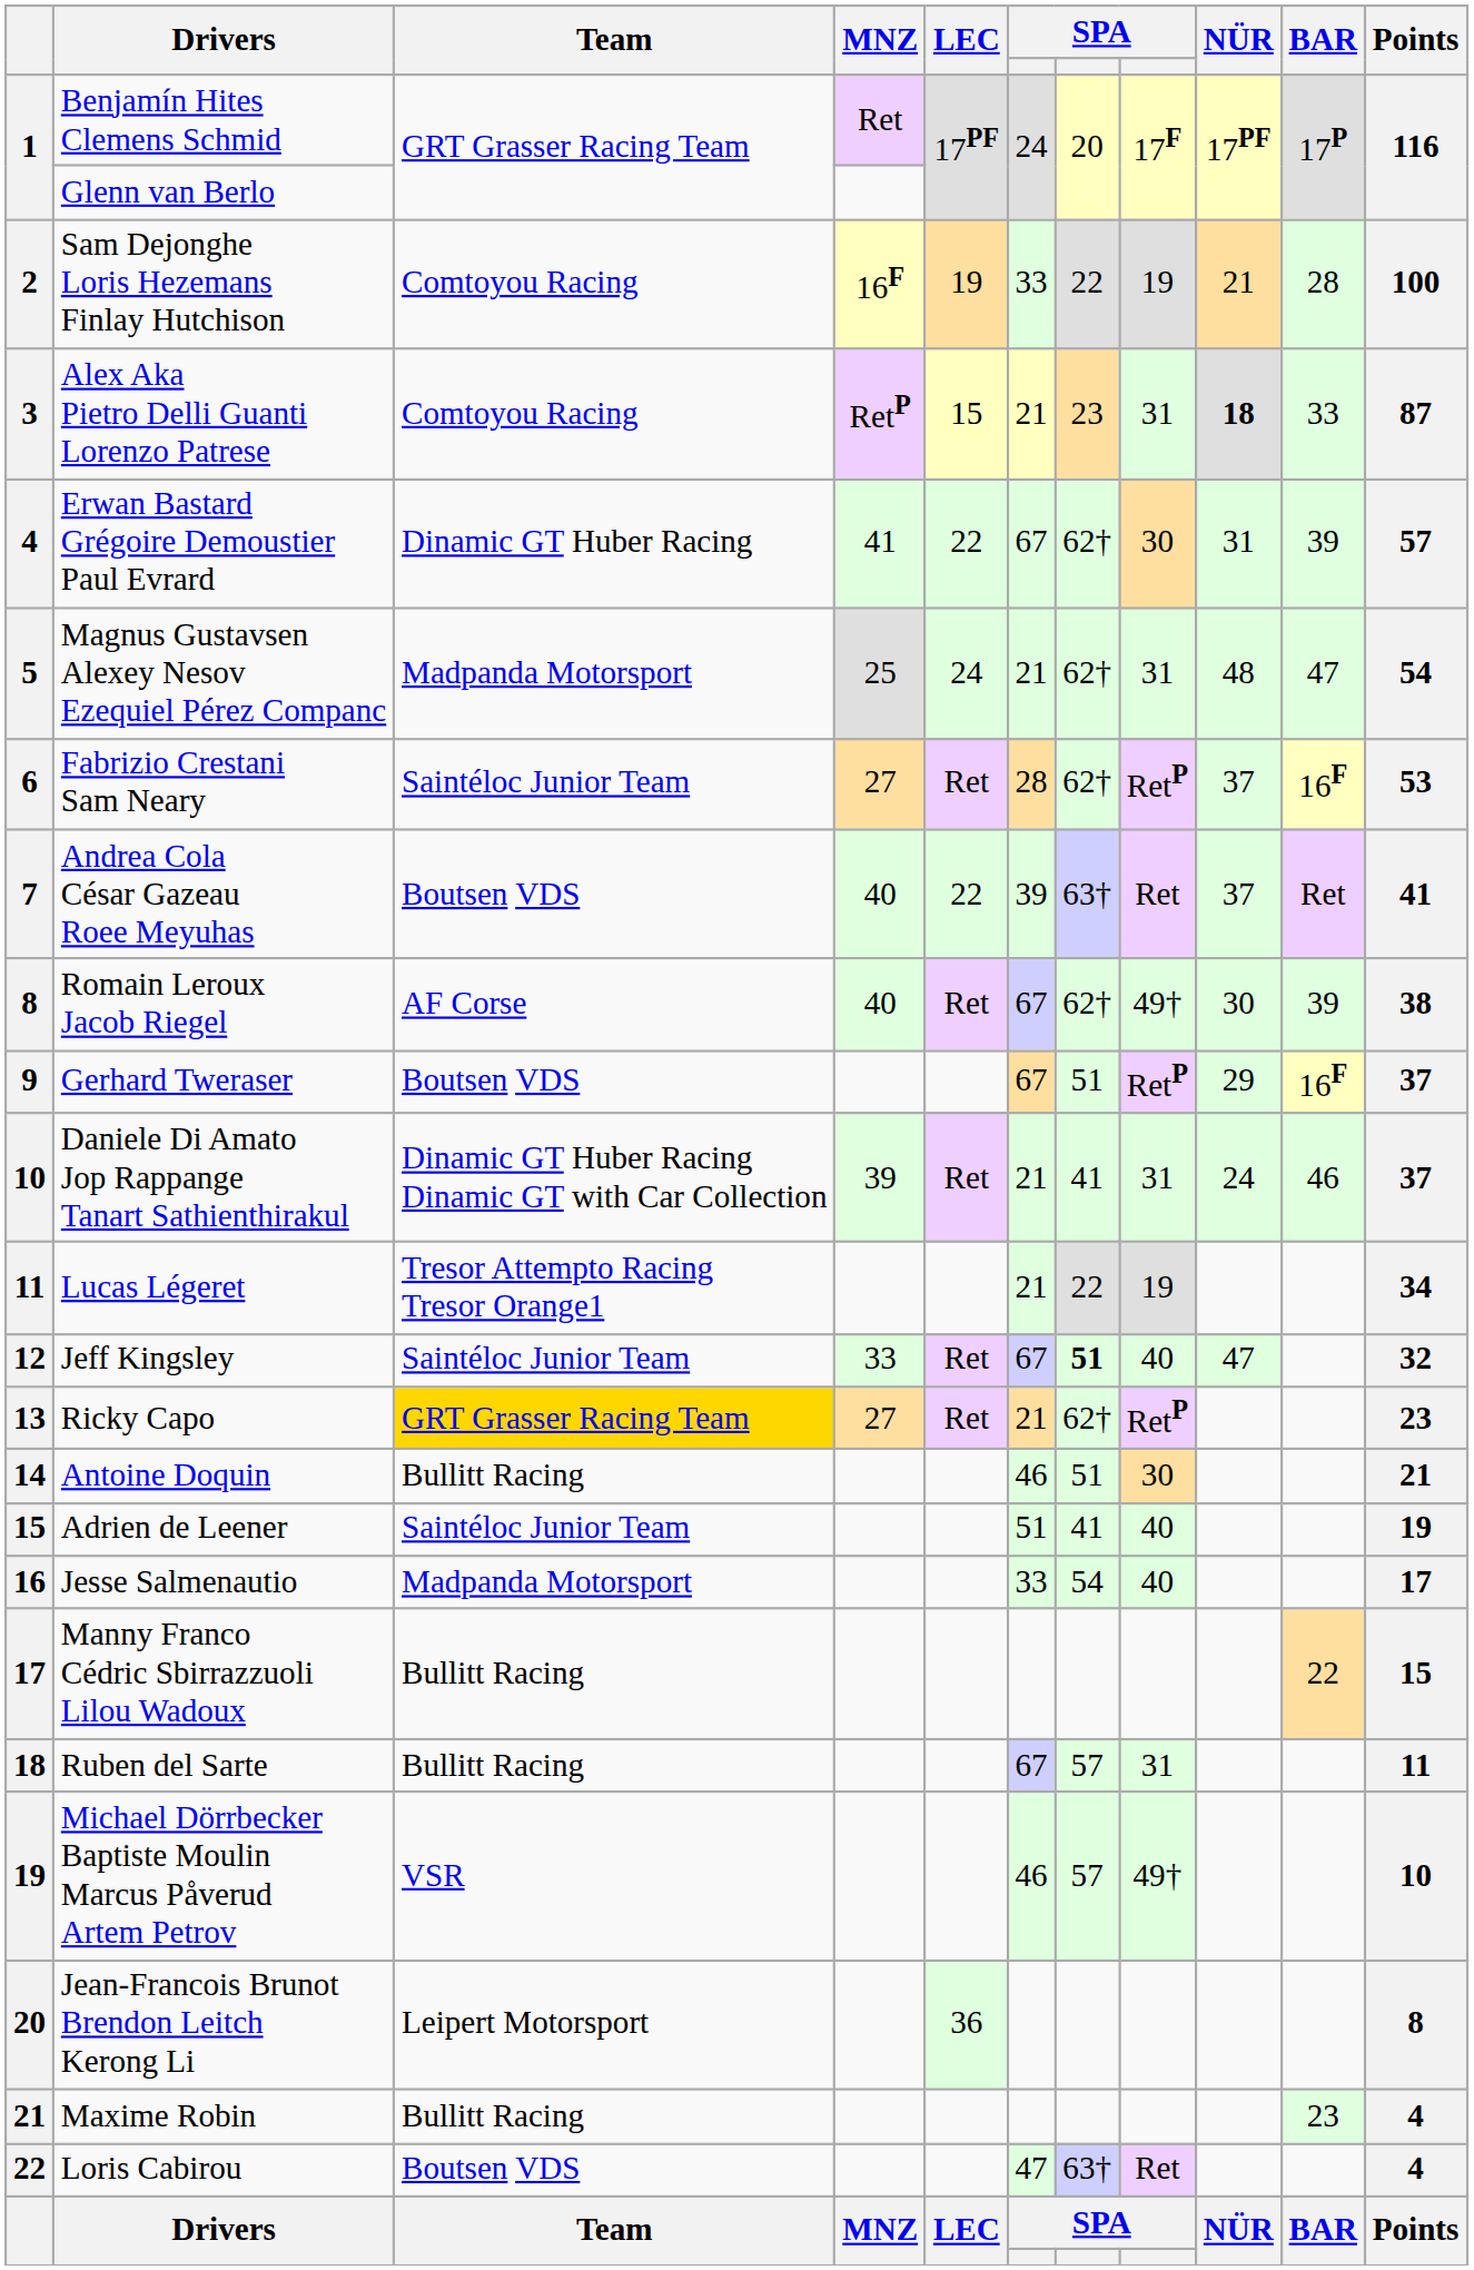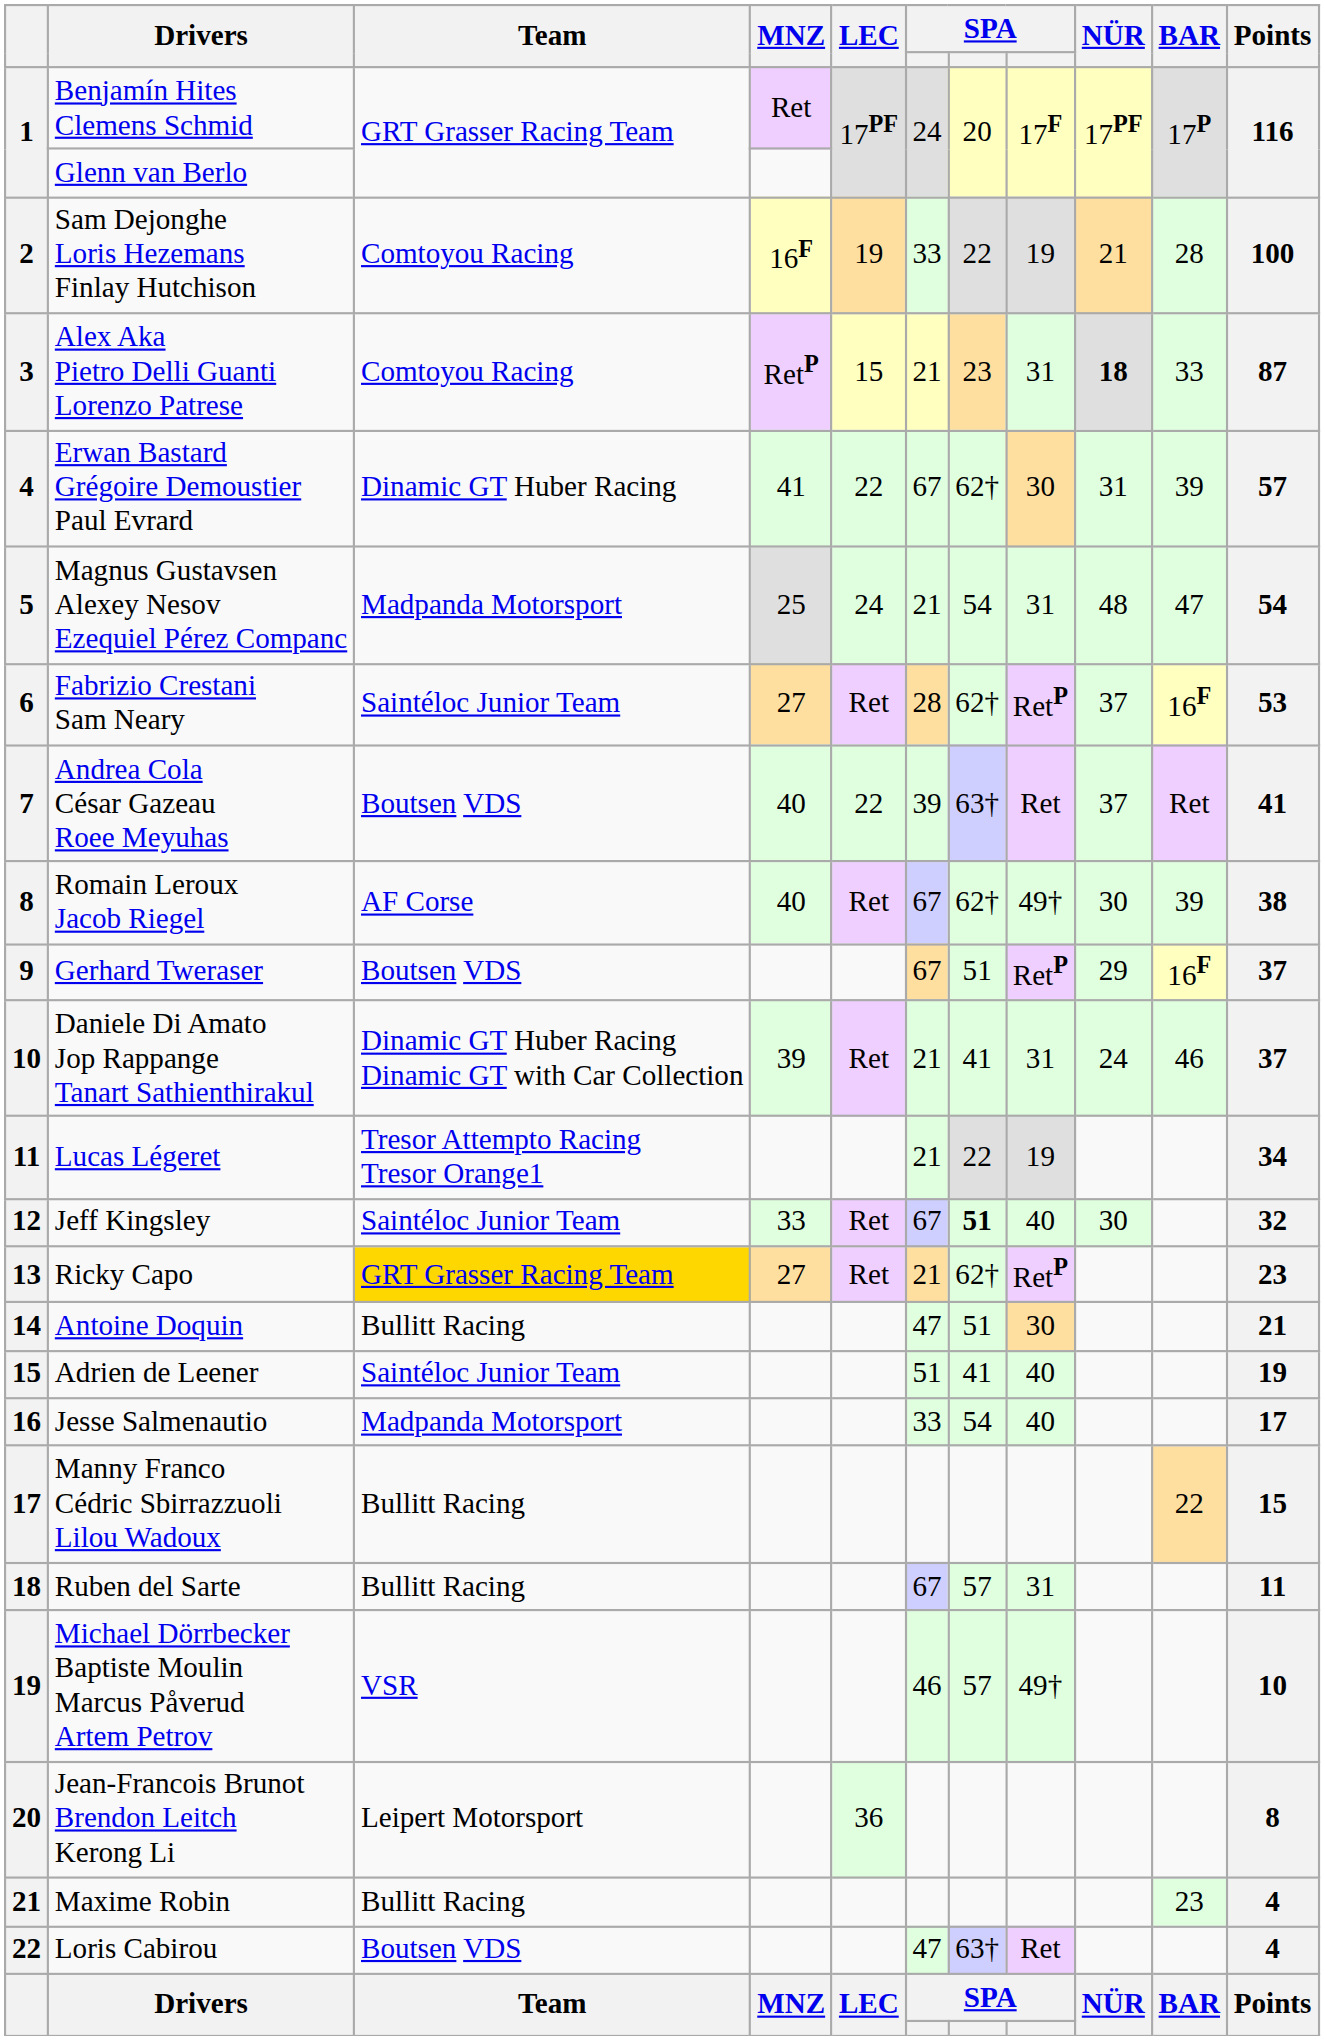Magnus Gustavsen Alexey Nesov Ezequiel Pérez Companc | column 7: 62† -> 54
Jeff Kingsley | NÜR: 47 -> 30
Antoine Doquin | column 6: 46 -> 47
